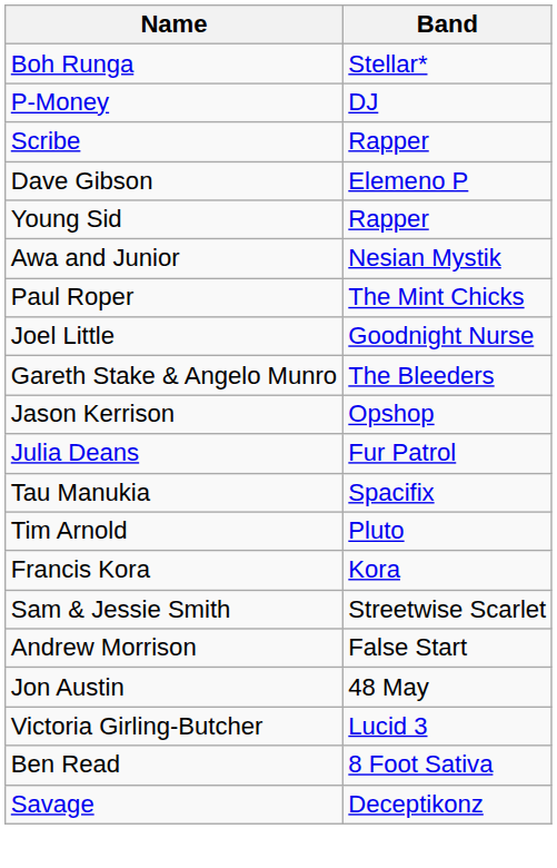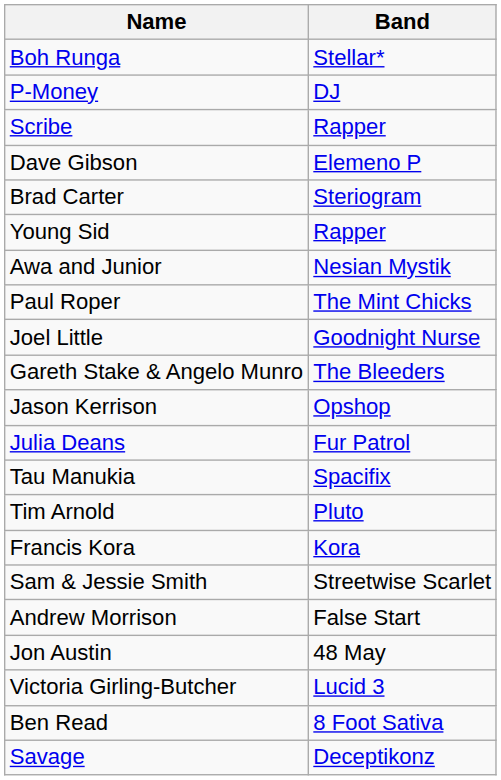+ row: Brad Carter | Steriogram
